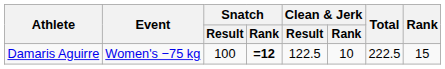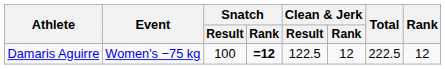Damaris Aguirre | Clean & Jerk / Rank: 10 -> 12
Damaris Aguirre | Rank: 15 -> 12
